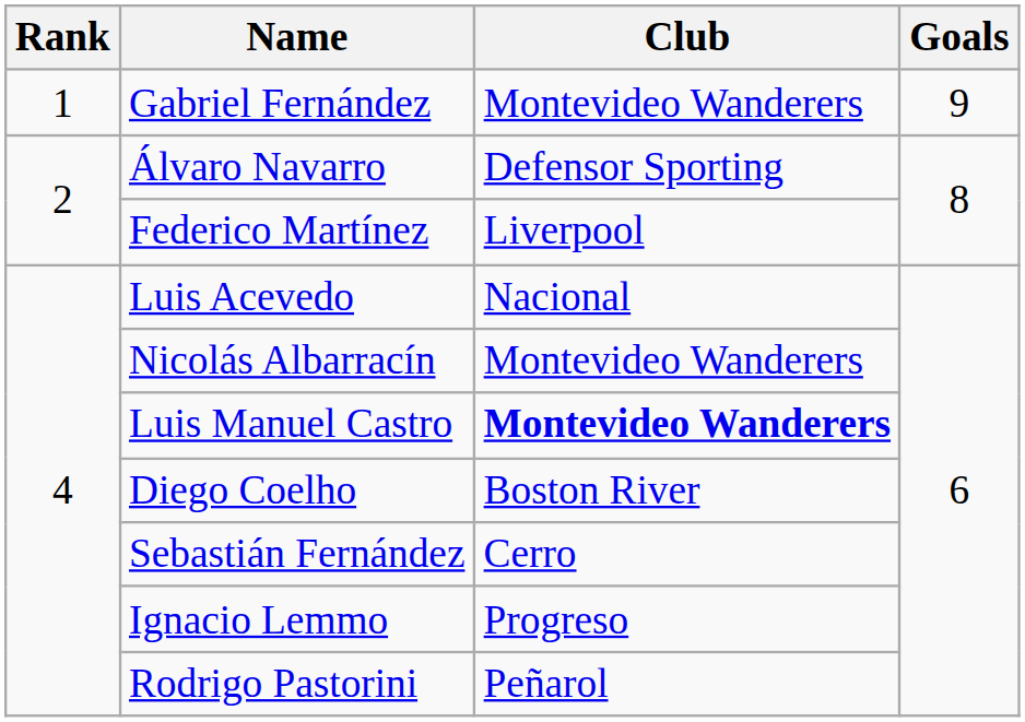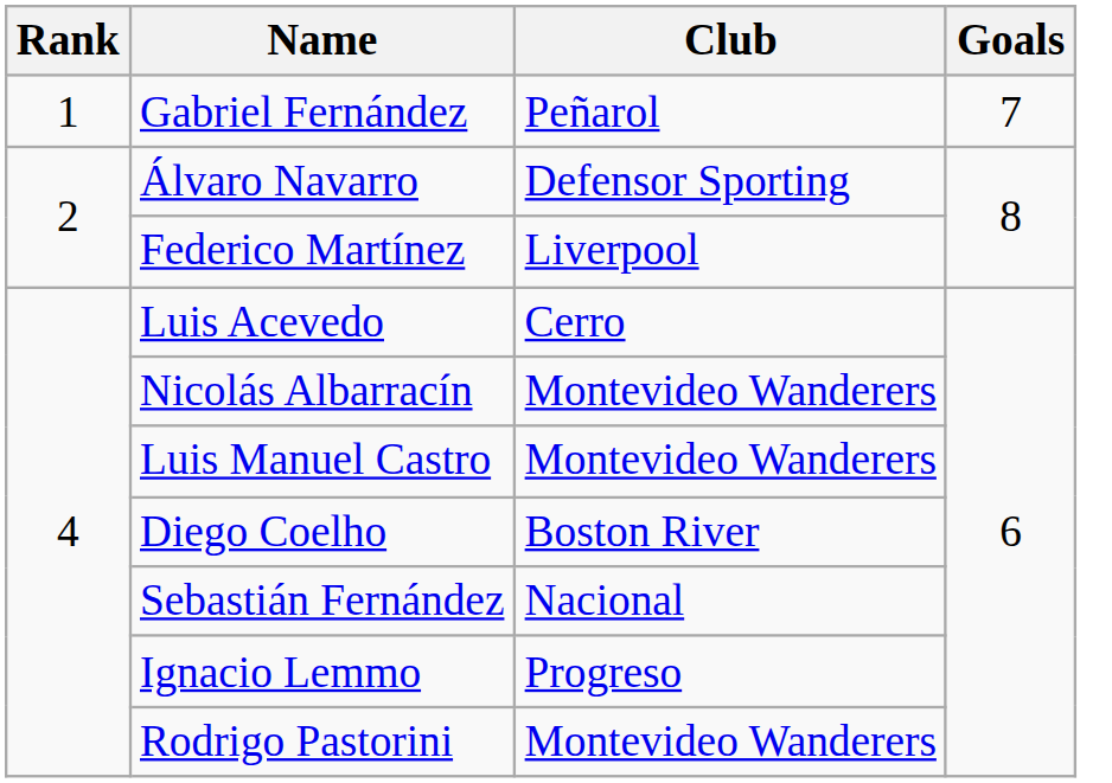Gabriel Fernández | Club: Montevideo Wanderers -> Peñarol
Gabriel Fernández | Goals: 9 -> 7
Luis Acevedo | Club: Nacional -> Cerro
Luis Manuel Castro | Club: bold -> normal
Sebastián Fernández | Club: Cerro -> Nacional
Rodrigo Pastorini | Club: Peñarol -> Montevideo Wanderers
